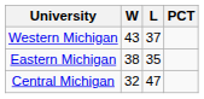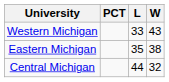columns swapped: W <-> PCT
Western Michigan | L: 37 -> 33
Central Michigan | L: 47 -> 44
